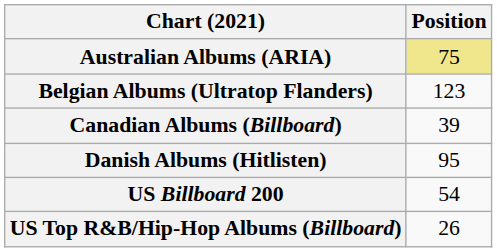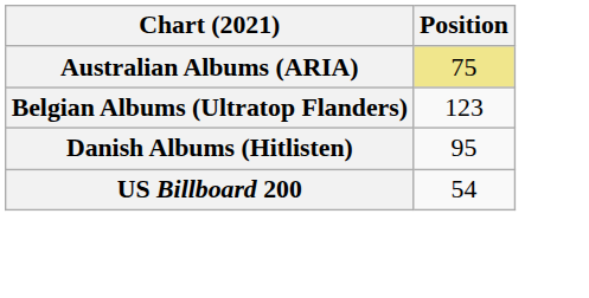- row: Canadian Albums (Billboard) | 39
- row: US Top R&B/Hip-Hop Albums (Billboard) | 26
